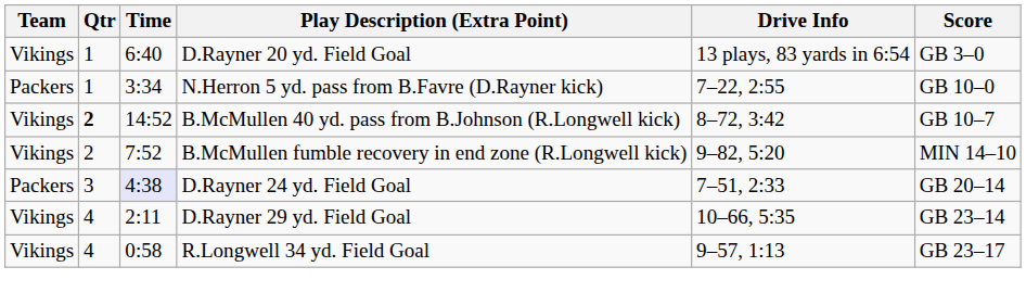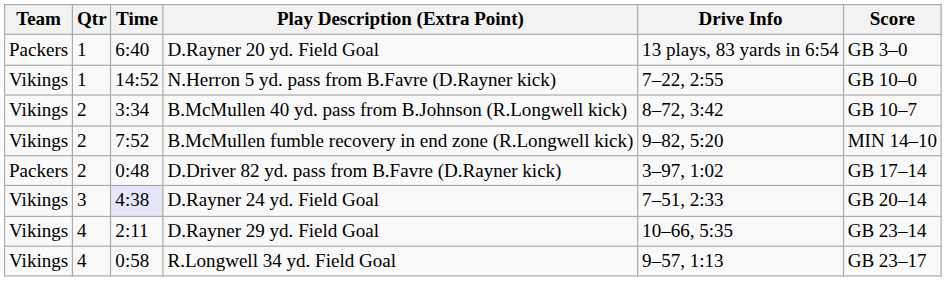D.Rayner 20 yd. Field Goal | Team: Vikings -> Packers
N.Herron 5 yd. pass from B.Favre (D.Rayner kick) | Team: Packers -> Vikings
N.Herron 5 yd. pass from B.Favre (D.Rayner kick) | Time: 3:34 -> 14:52
B.McMullen 40 yd. pass from B.Johnson (R.Longwell kick) | Qtr: bold -> normal
B.McMullen 40 yd. pass from B.Johnson (R.Longwell kick) | Time: 14:52 -> 3:34
+ row: Packers | 2 | 0:48 | D.Driver 82 yd. pass from B.Favre (D.Rayner kick) | 3–97, 1:02 | GB 17–14
D.Rayner 24 yd. Field Goal | Team: Packers -> Vikings
